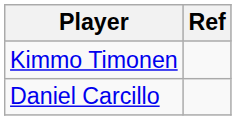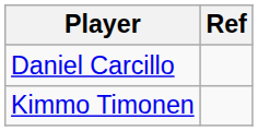rows swapped: Daniel Carcillo <-> Kimmo Timonen
